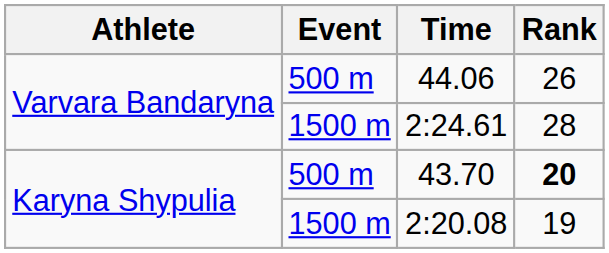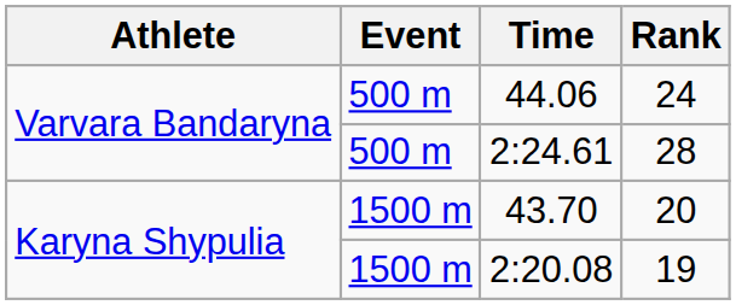44.06 | Rank: 26 -> 24
2:24.61 | Event: 1500 m -> 500 m
43.70 | Event: 500 m -> 1500 m
43.70 | Rank: bold -> normal
